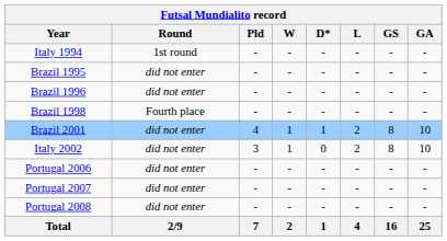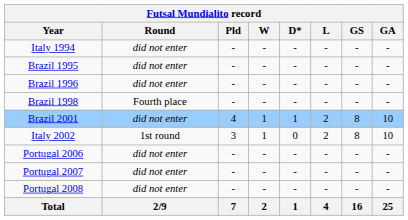Italy 1994 | Round: 1st round -> did not enter
Italy 2002 | Round: did not enter -> 1st round
